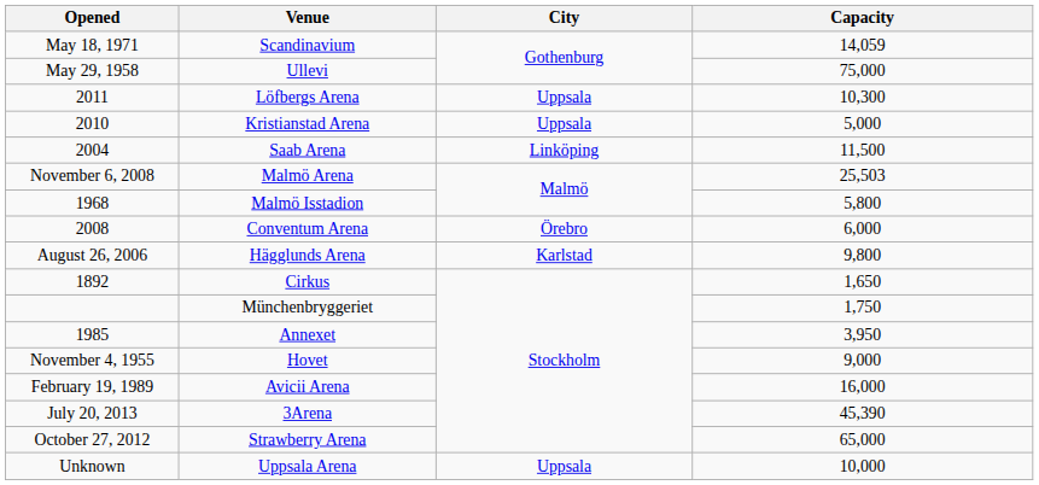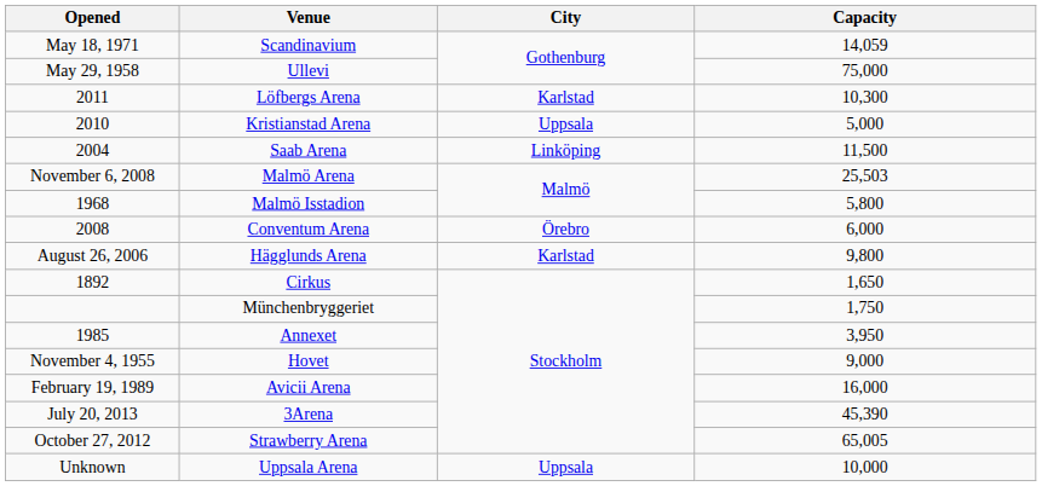2011 | City: Uppsala -> Karlstad
October 27, 2012 | Capacity: 65,000 -> 65,005
